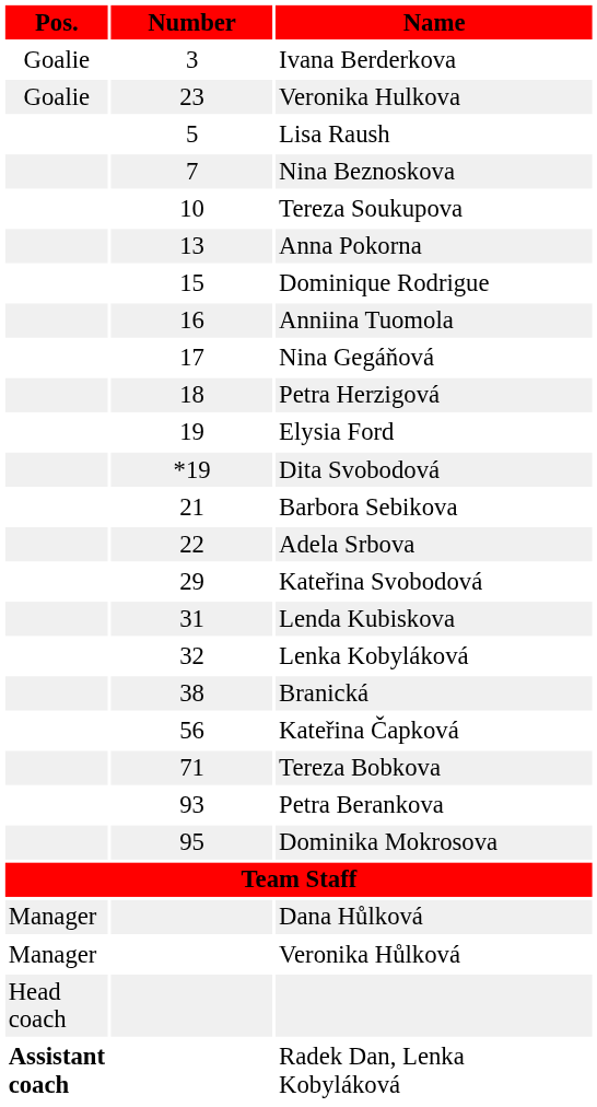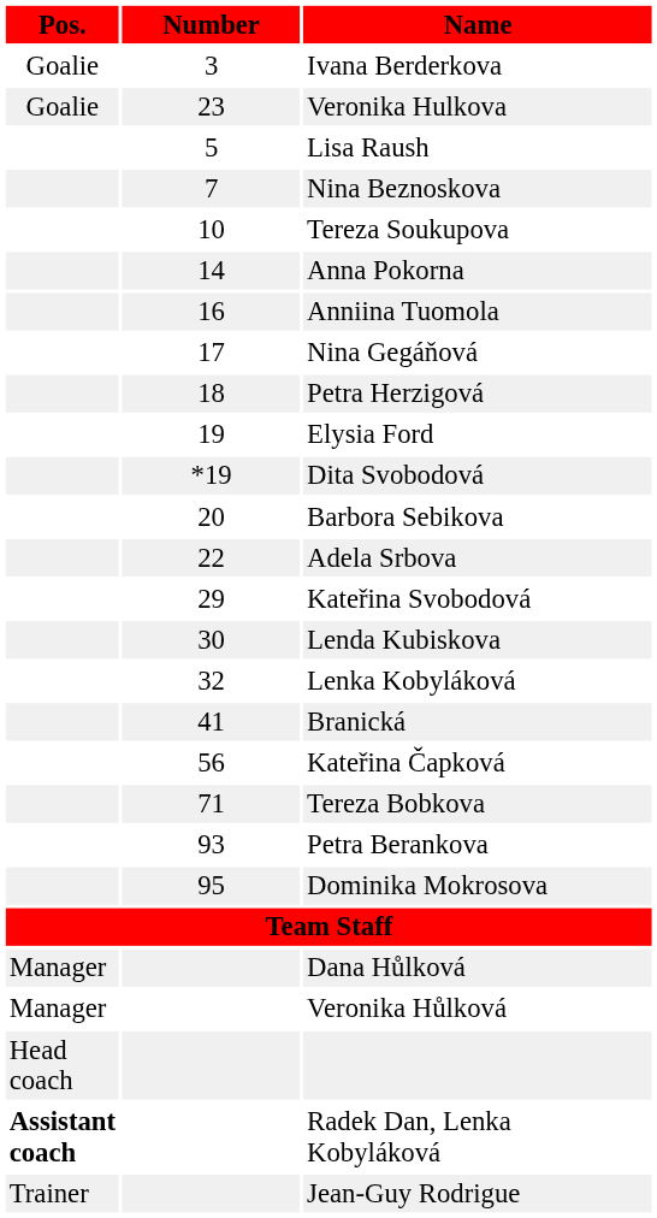Anna Pokorna | Number: 13 -> 14
- row: 15 | Dominique Rodrigue
Barbora Sebikova | Number: 21 -> 20
Lenda Kubiskova | Number: 31 -> 30
Branická | Number: 38 -> 41
+ row: Trainer | Jean-Guy Rodrigue
